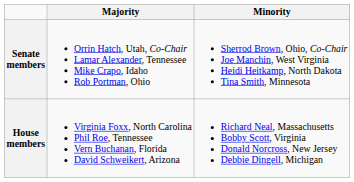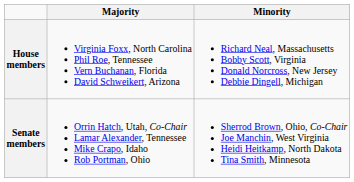rows swapped: Senate members <-> House members
